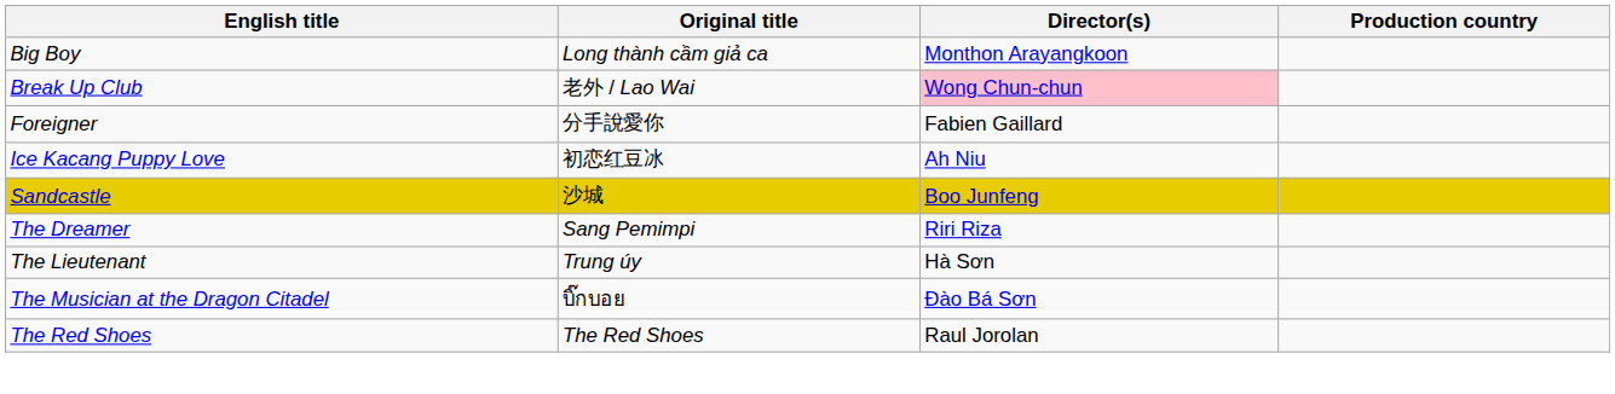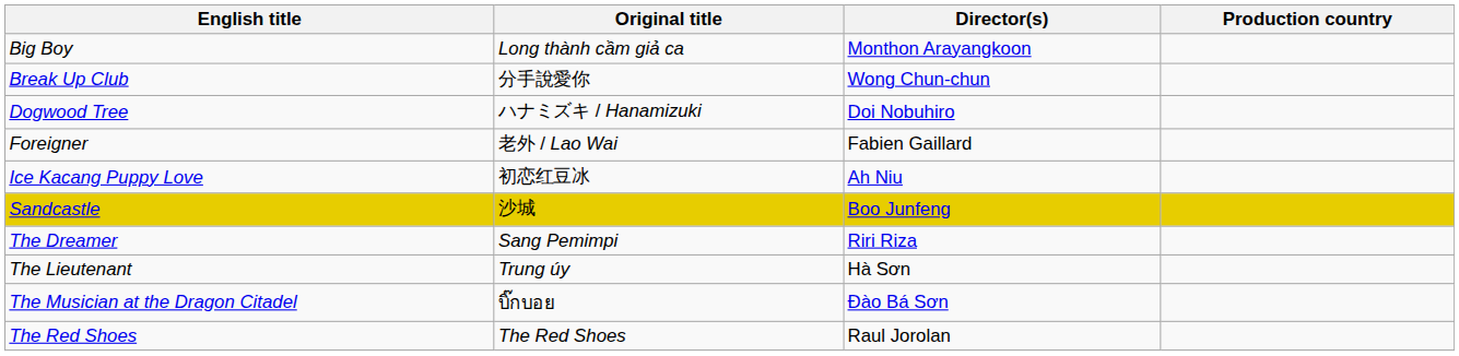Break Up Club | Original title: 老外 / Lao Wai -> 分手說愛你
Break Up Club | Director(s): pink background -> no background
+ row: Dogwood Tree | ハナミズキ / Hanamizuki | Doi Nobuhiro
Foreigner | Original title: 分手說愛你 -> 老外 / Lao Wai
